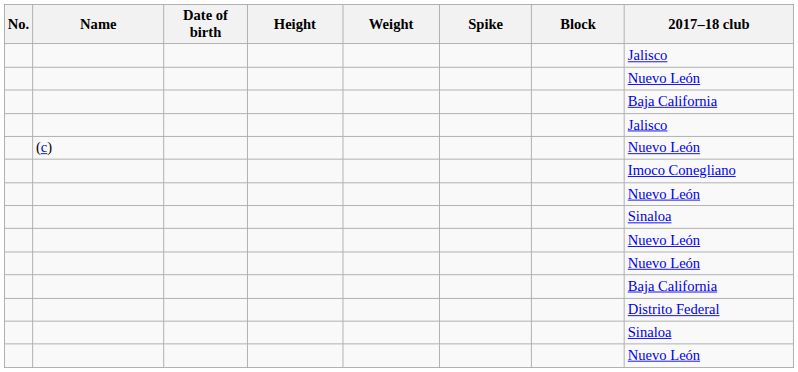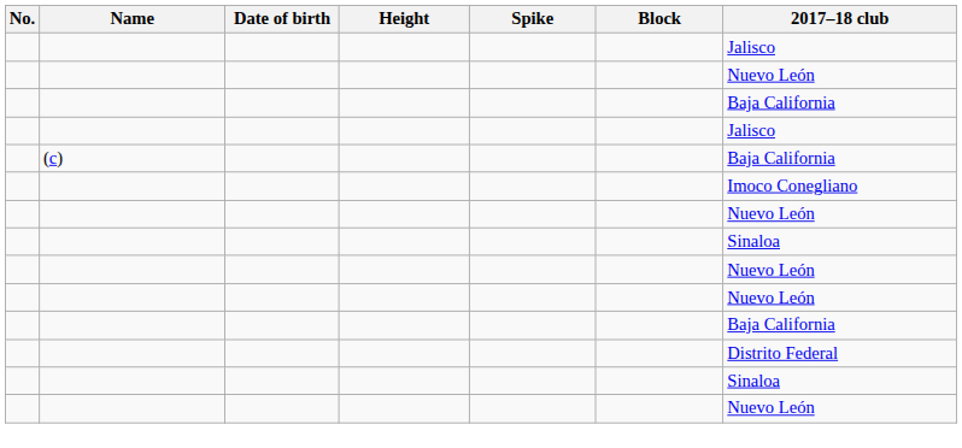- column: Weight
(c) | 2017–18 club: Nuevo León -> Baja California
